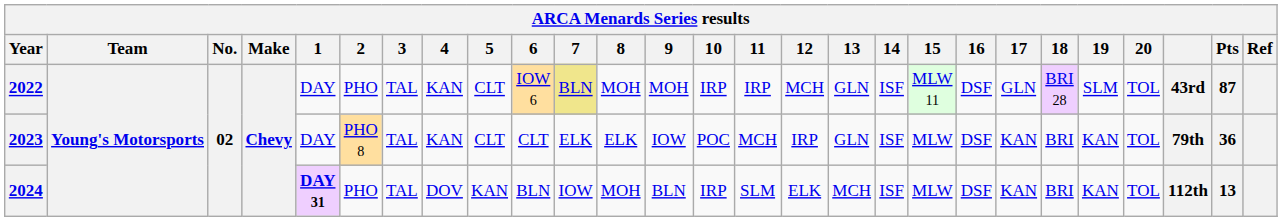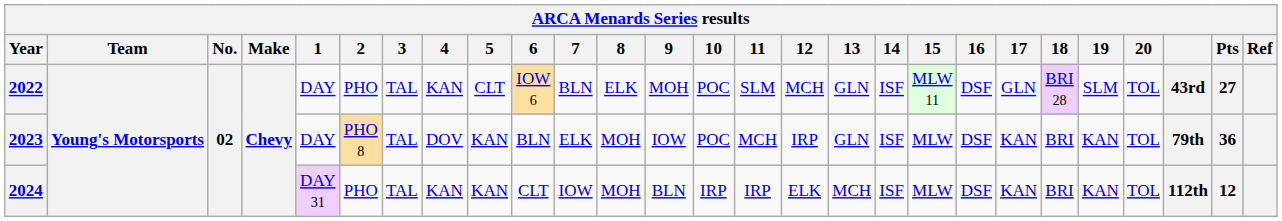2022 | 7: khaki background -> no background
2022 | 8: MOH -> ELK
2022 | 10: IRP -> POC
2022 | 11: IRP -> SLM
2022 | Pts: 87 -> 27
2023 | 4: KAN -> DOV
2023 | 5: CLT -> KAN
2023 | 6: CLT -> BLN
2023 | 8: ELK -> MOH
2024 | 1: bold -> normal
2024 | 4: DOV -> KAN
2024 | 6: BLN -> CLT
2024 | 11: SLM -> IRP
2024 | Pts: 13 -> 12
